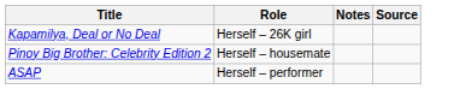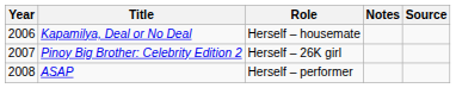+ column: Year | 2006 | 2007 | 2008
Kapamilya, Deal or No Deal | Role: Herself – 26K girl -> Herself – housemate
Pinoy Big Brother: Celebrity Edition 2 | Role: Herself – housemate -> Herself – 26K girl
